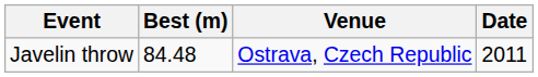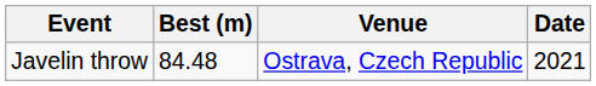Javelin throw | Date: 2011 -> 2021
